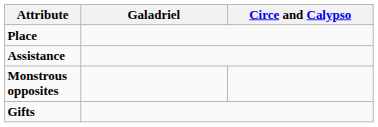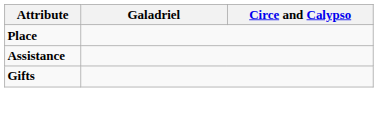- row: Monstrous opposites
